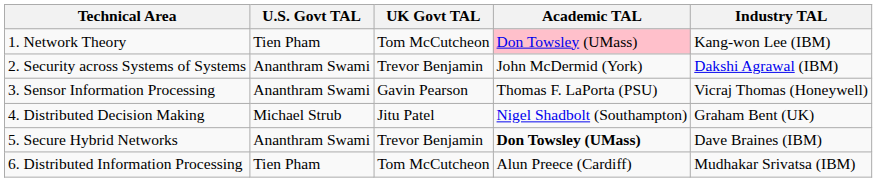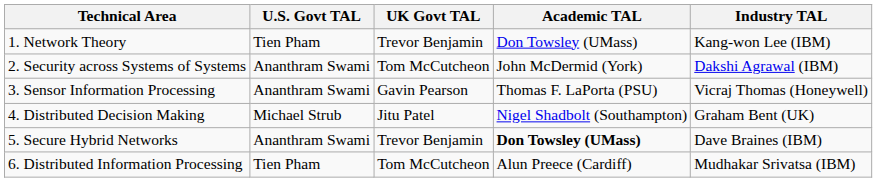1. Network Theory | UK Govt TAL: Tom McCutcheon -> Trevor Benjamin
1. Network Theory | Academic TAL: pink background -> no background
2. Security across Systems of Systems | UK Govt TAL: Trevor Benjamin -> Tom McCutcheon
